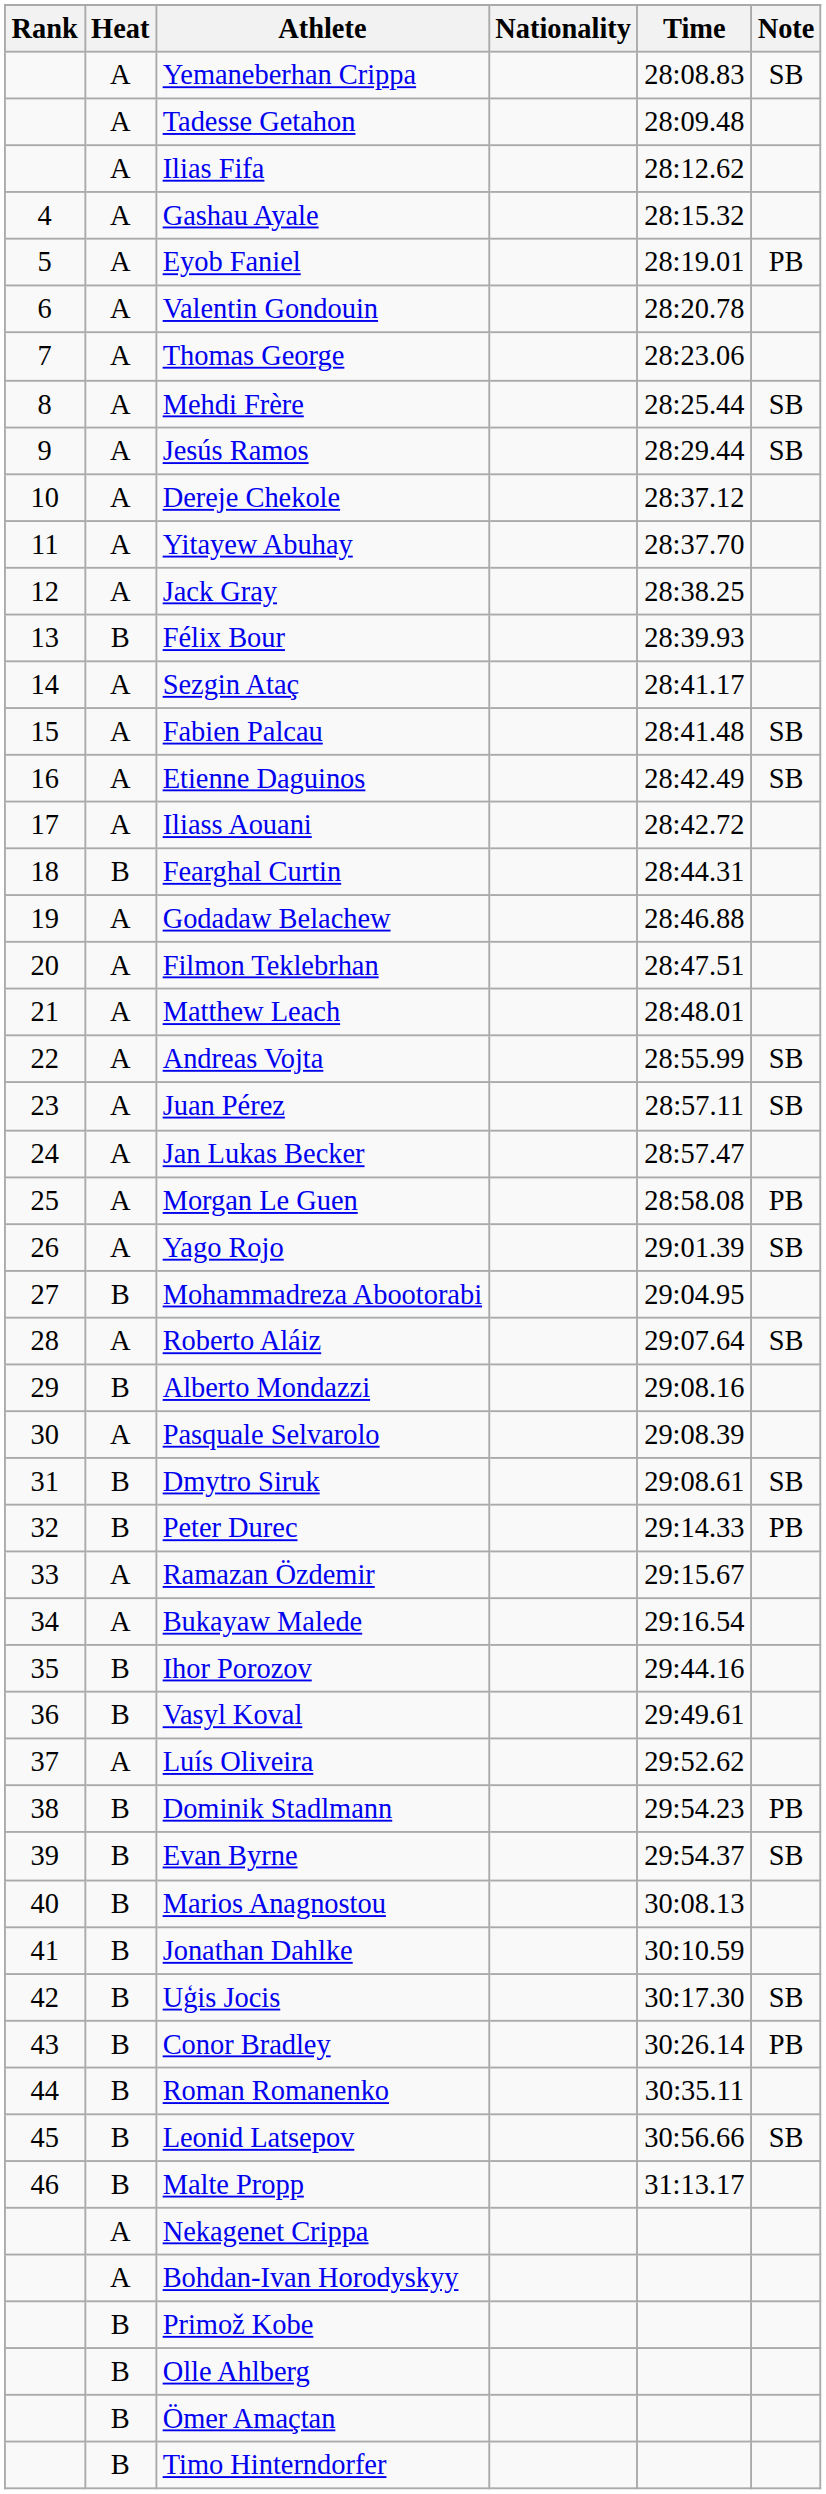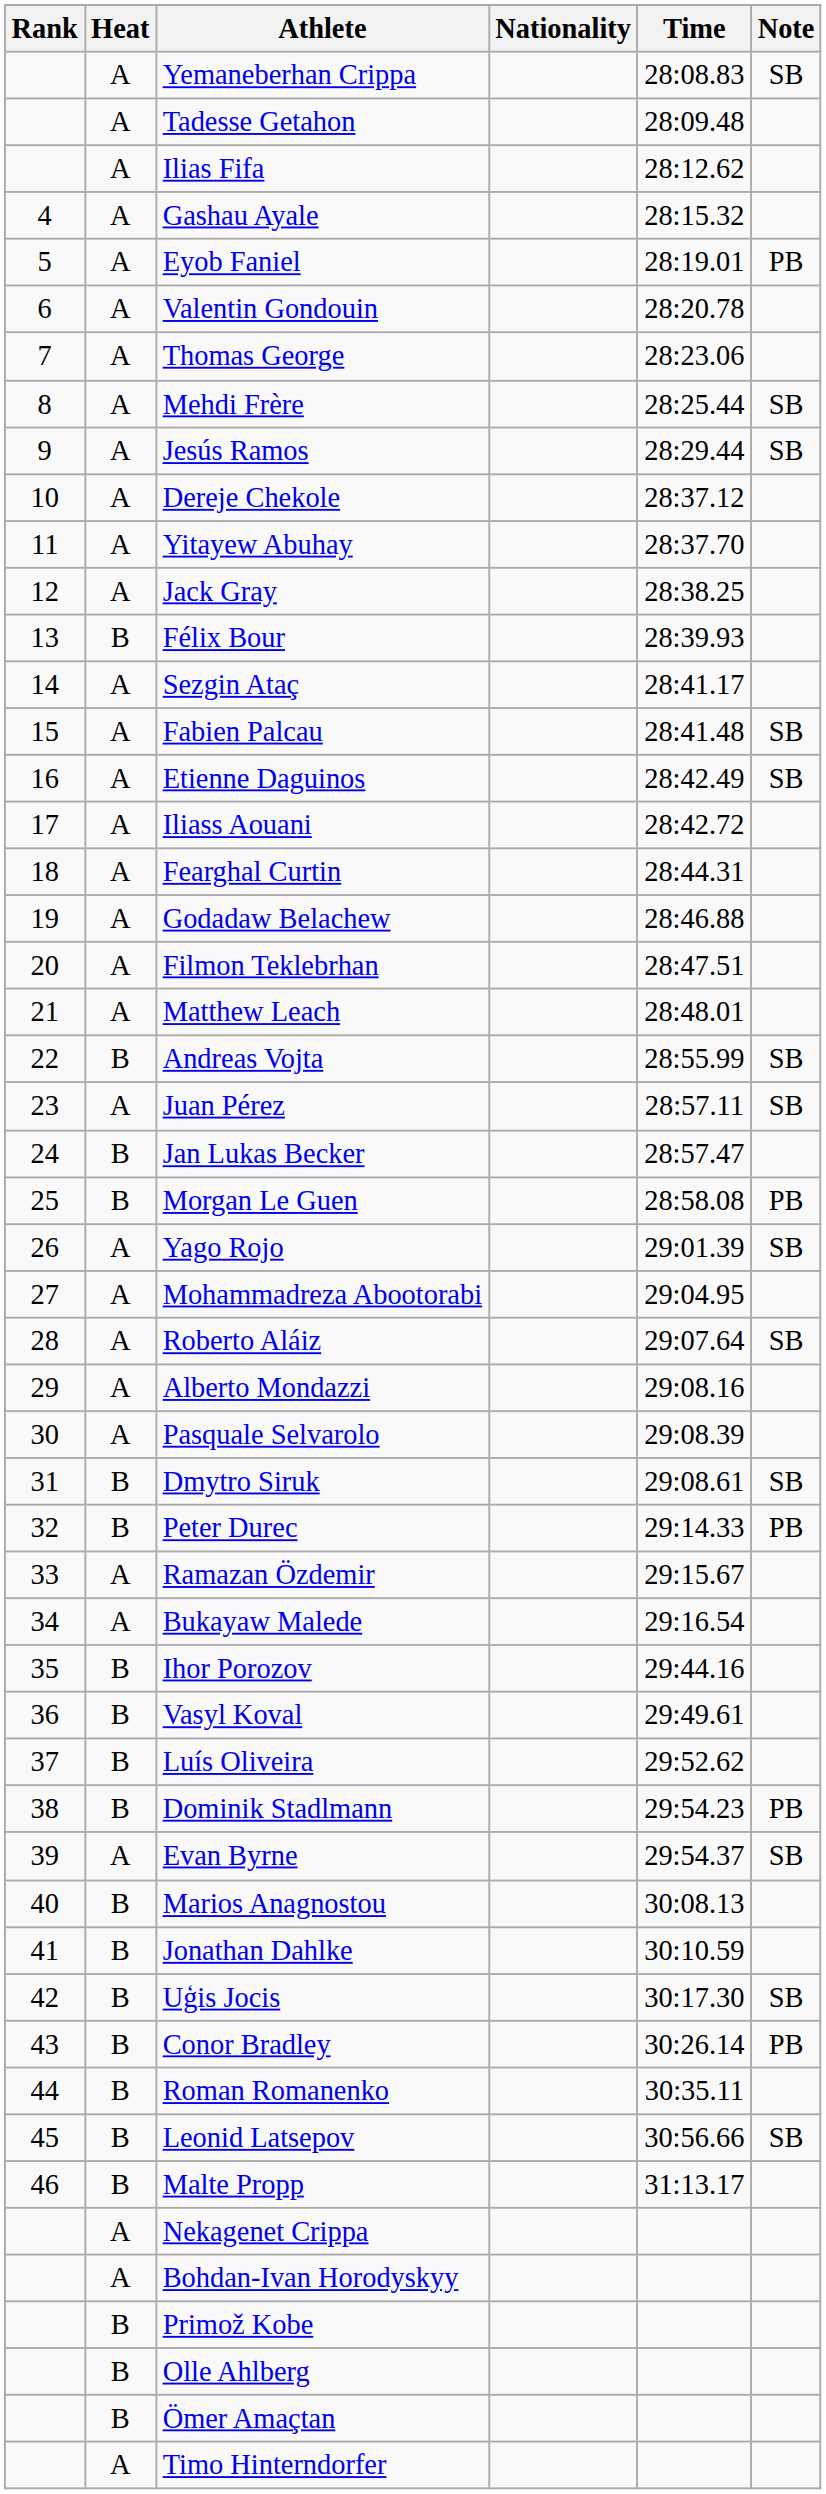Fearghal Curtin | Heat: B -> A
Andreas Vojta | Heat: A -> B
Jan Lukas Becker | Heat: A -> B
Morgan Le Guen | Heat: A -> B
Mohammadreza Abootorabi | Heat: B -> A
Alberto Mondazzi | Heat: B -> A
Luís Oliveira | Heat: A -> B
Evan Byrne | Heat: B -> A
Timo Hinterndorfer | Heat: B -> A
